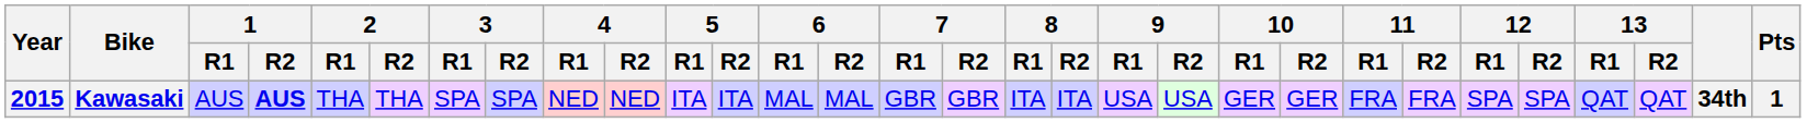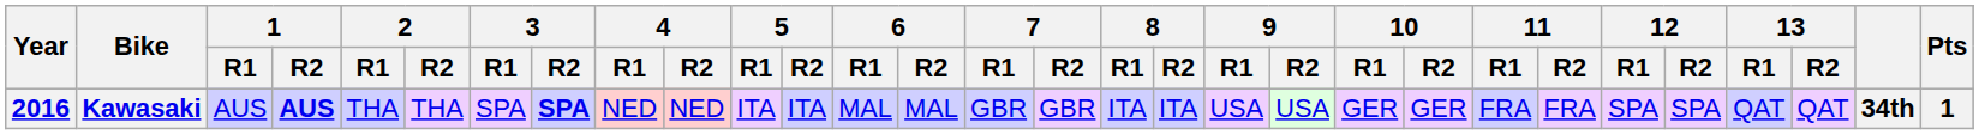Kawasaki | Year: 2015 -> 2016
Kawasaki | 3 / R2: normal -> bold
